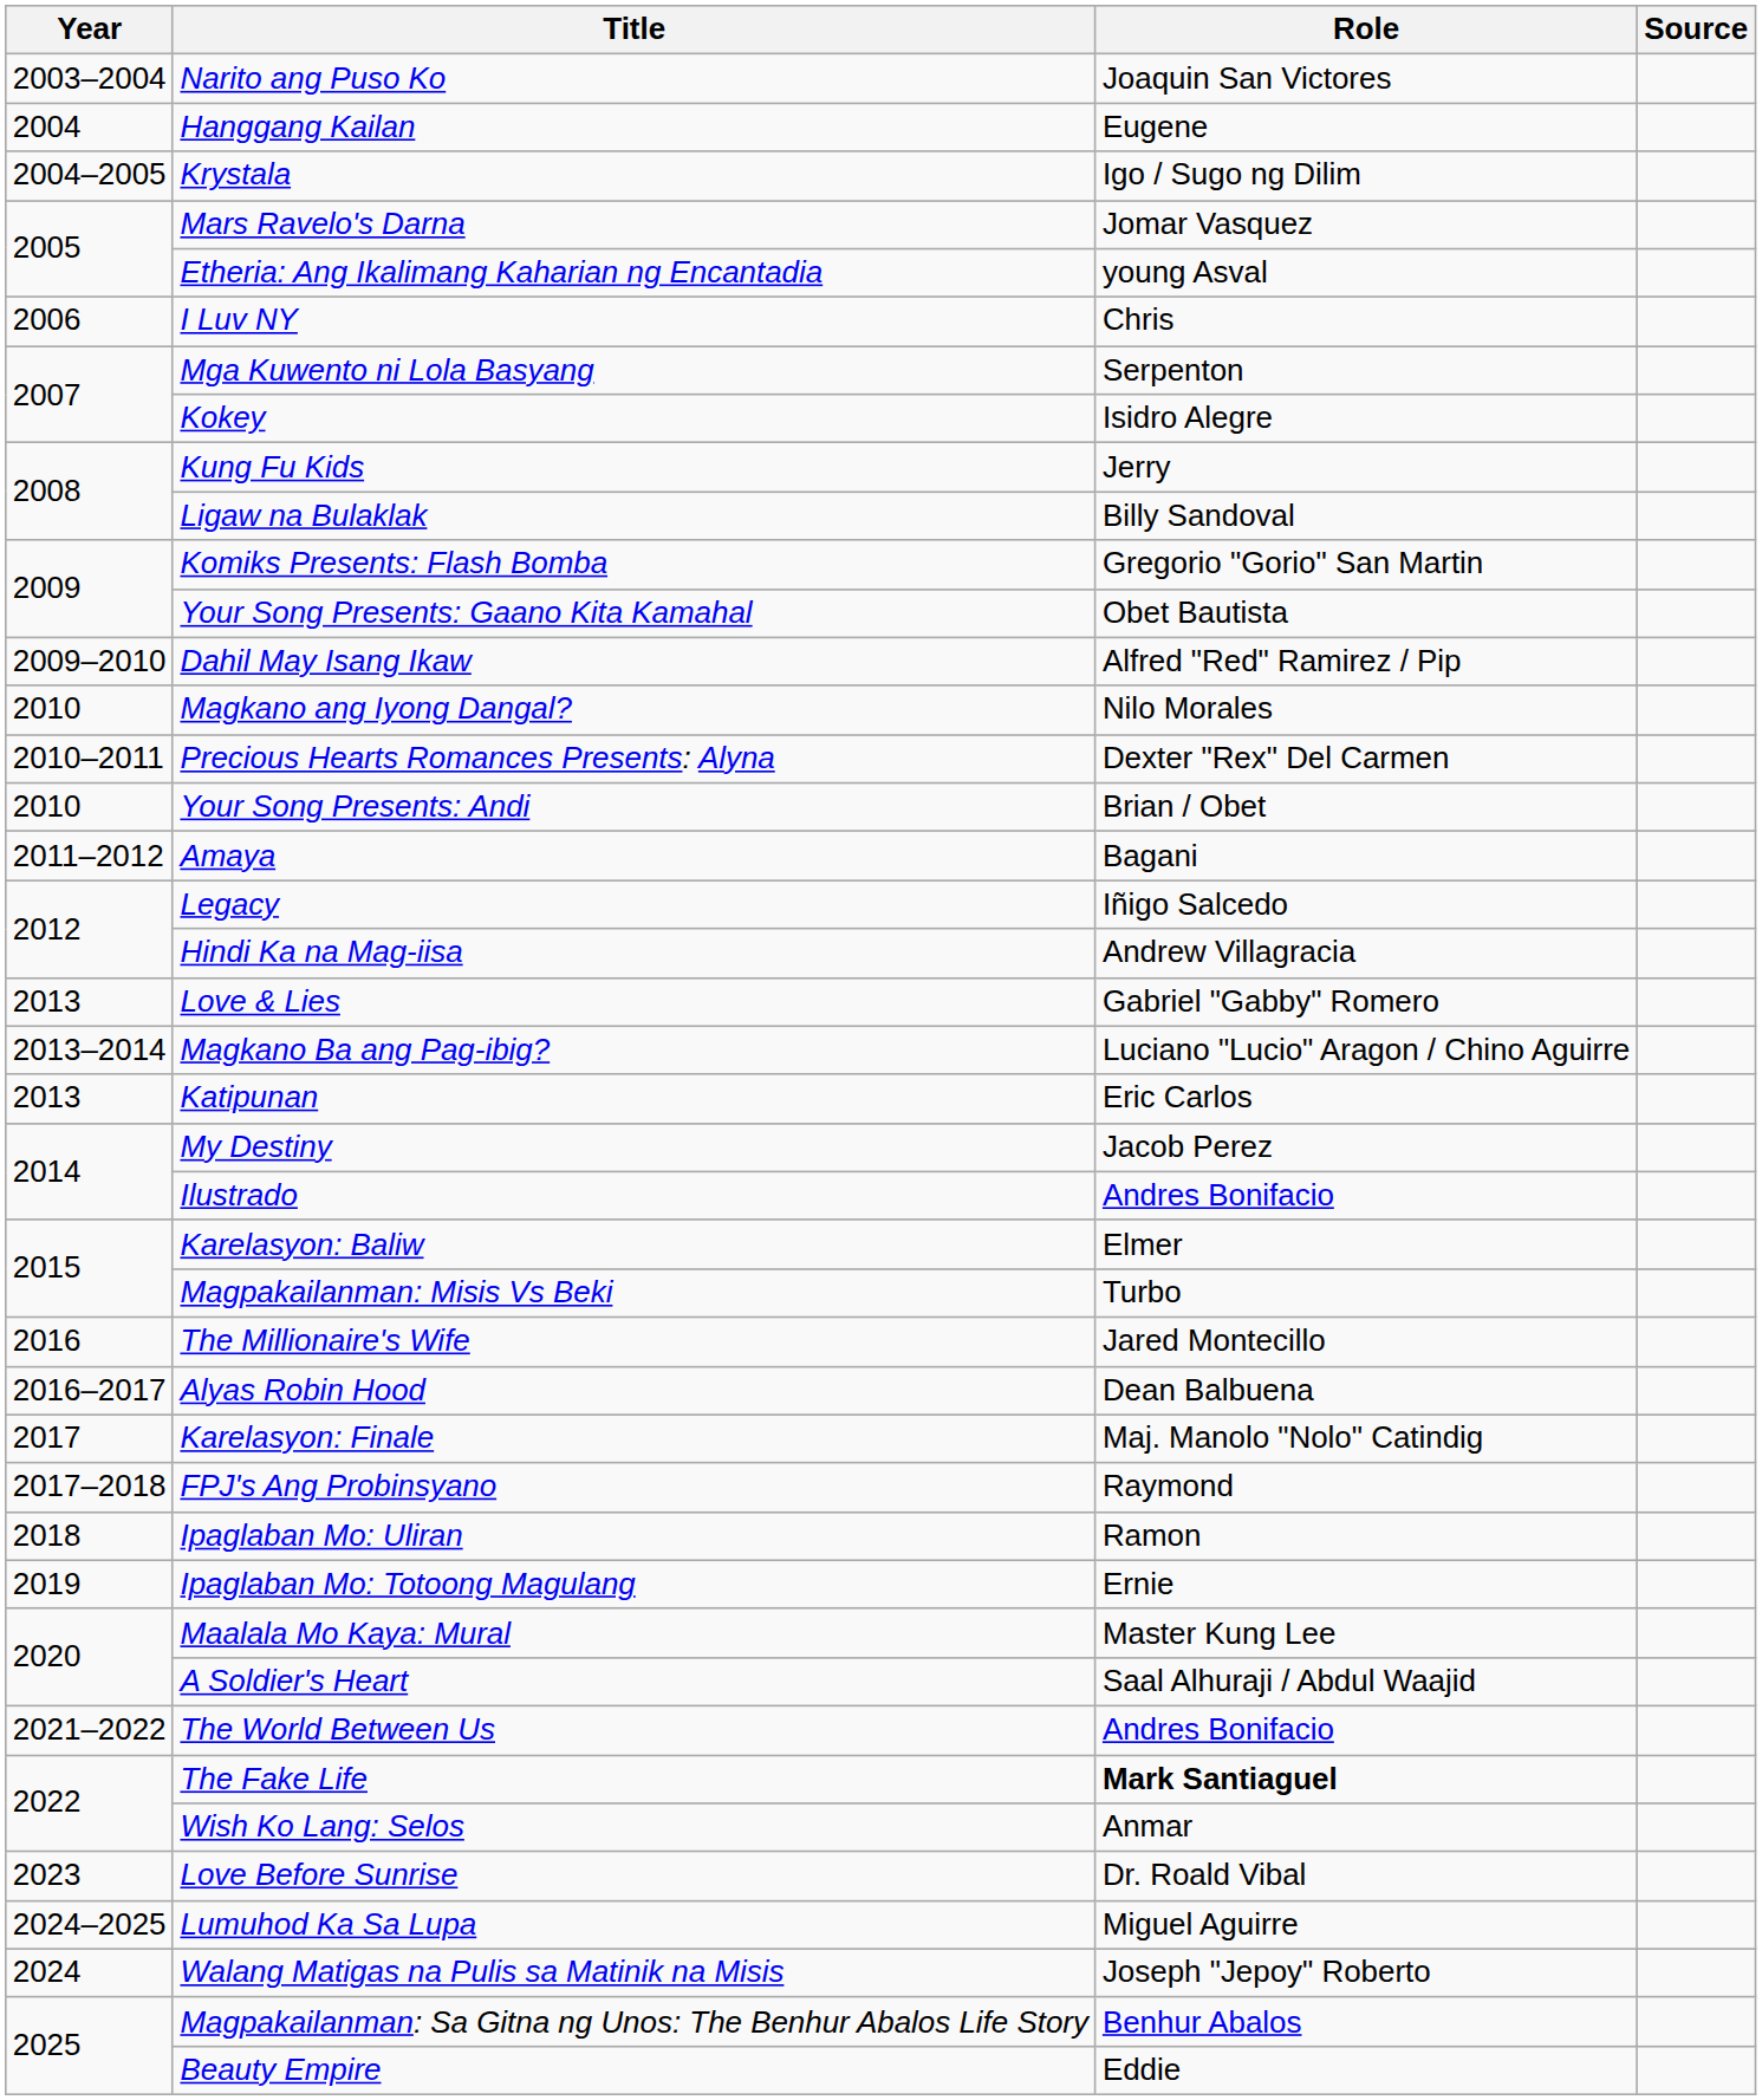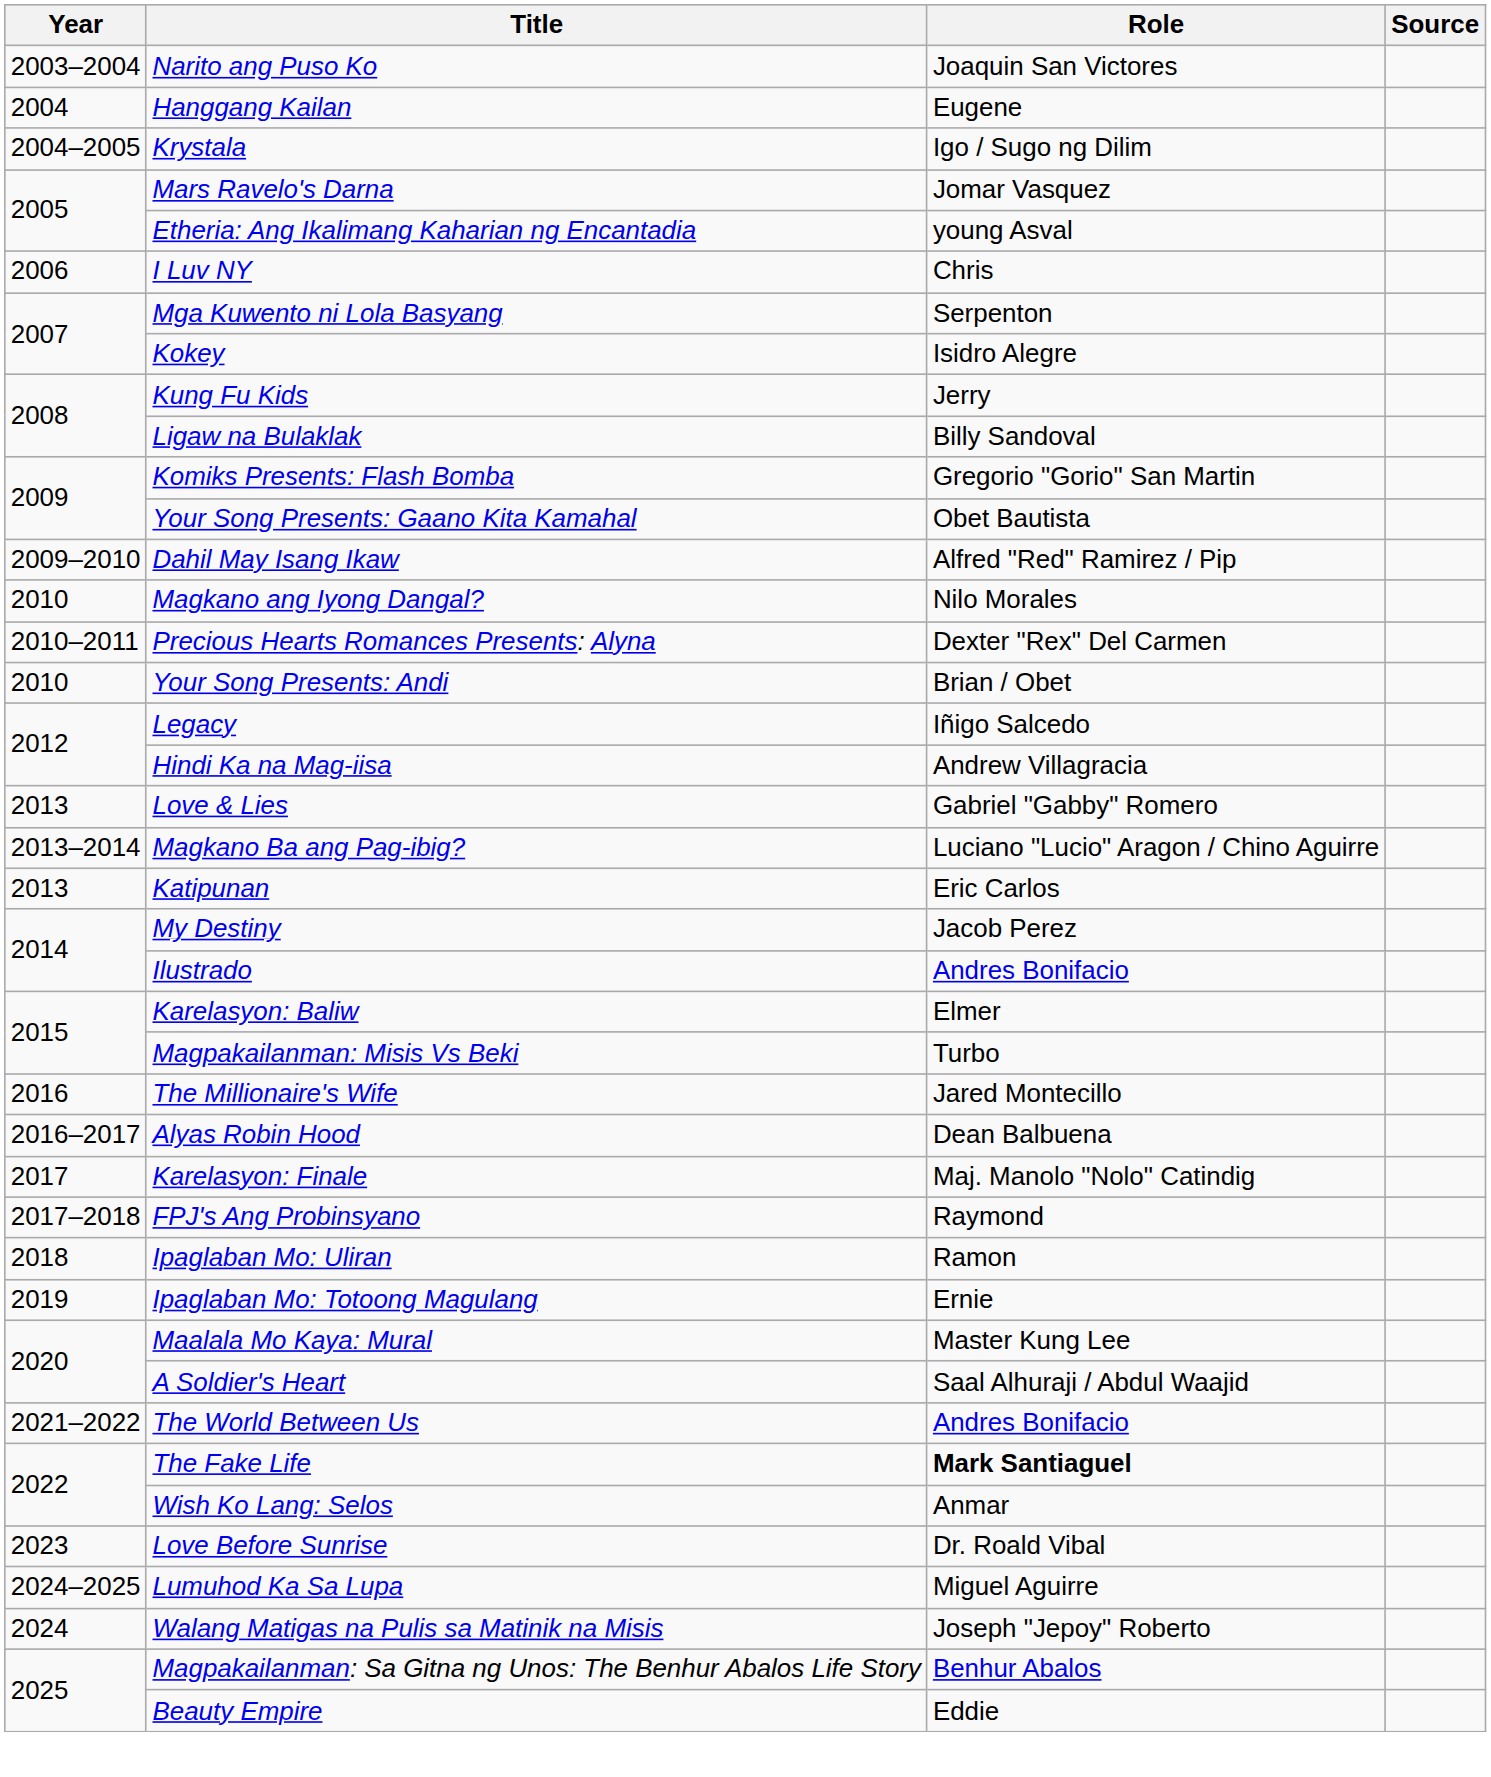- row: 2011–2012 | Amaya | Bagani
